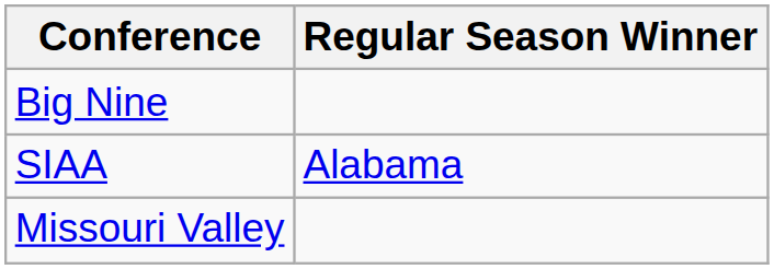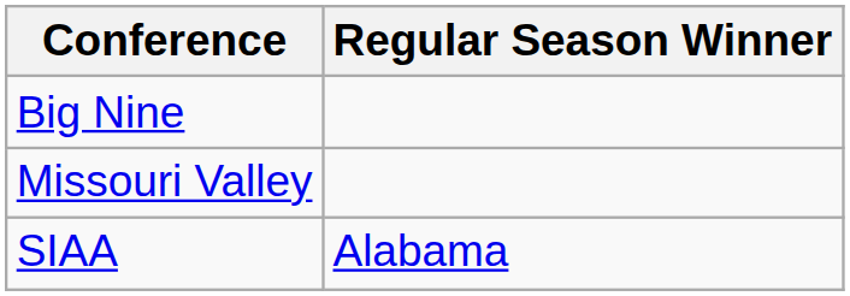rows swapped: Missouri Valley <-> SIAA
